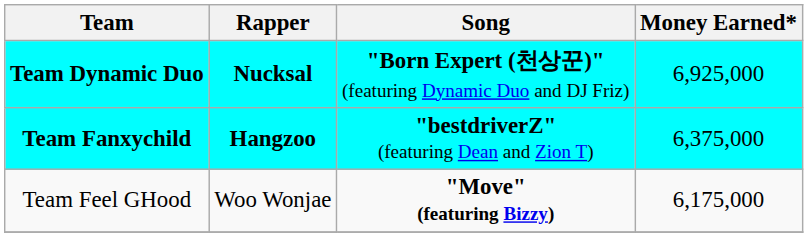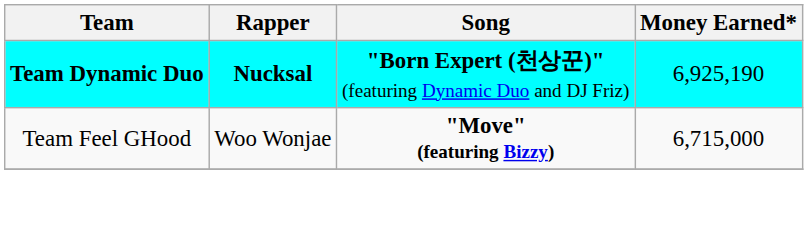Team Dynamic Duo | Money Earned*: 6,925,000 -> 6,925,190
- row: Team Fanxychild | Hangzoo | "bestdriverZ" (featuring Dean and Zion T) | 6,375,000
Team Feel GHood | Money Earned*: 6,175,000 -> 6,715,000
